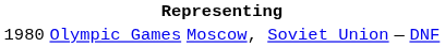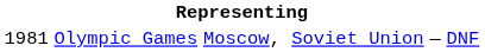Olympic Games | column 1: 1980 -> 1981
